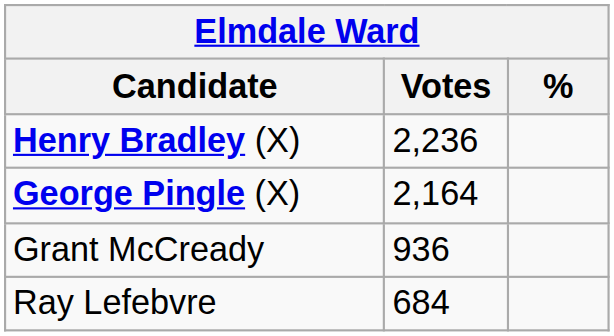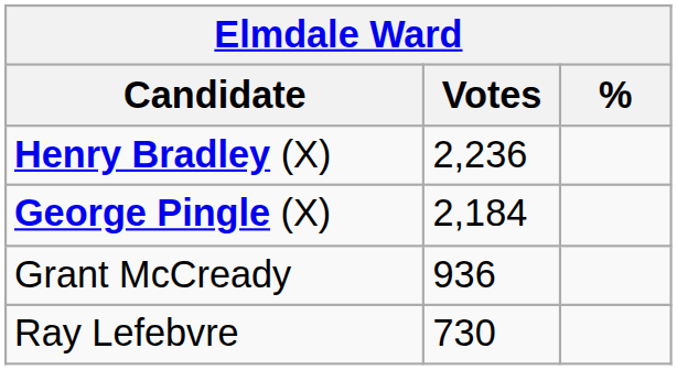George Pingle (X) | Votes: 2,164 -> 2,184
Ray Lefebvre | Votes: 684 -> 730
